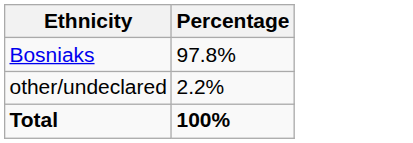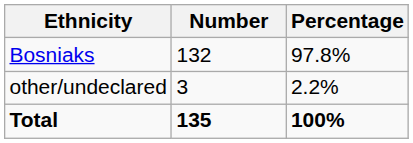+ column: Number | 132 | 3 | 135
